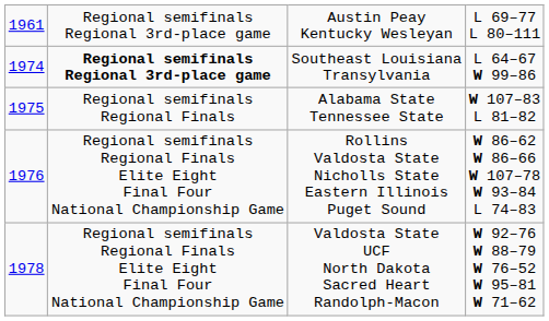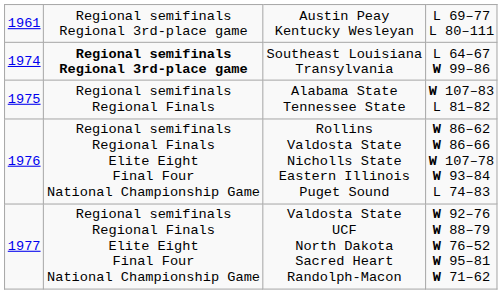Valdosta State UCF North Dakota Sacred Heart Randolph-Macon | column 1: 1978 -> 1977
